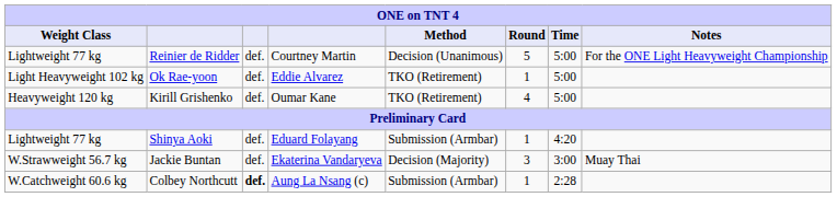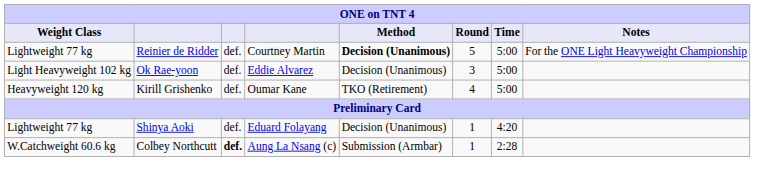Reinier de Ridder | Method: normal -> bold
Ok Rae-yoon | Method: TKO (Retirement) -> Decision (Unanimous)
Ok Rae-yoon | Round: 1 -> 3
Shinya Aoki | Method: Submission (Armbar) -> Decision (Unanimous)
- row: W.Strawweight 56.7 kg | Jackie Buntan | def. | Ekaterina Vandaryeva | Decision (Majority) | 3 | 3:00 | Muay Thai
